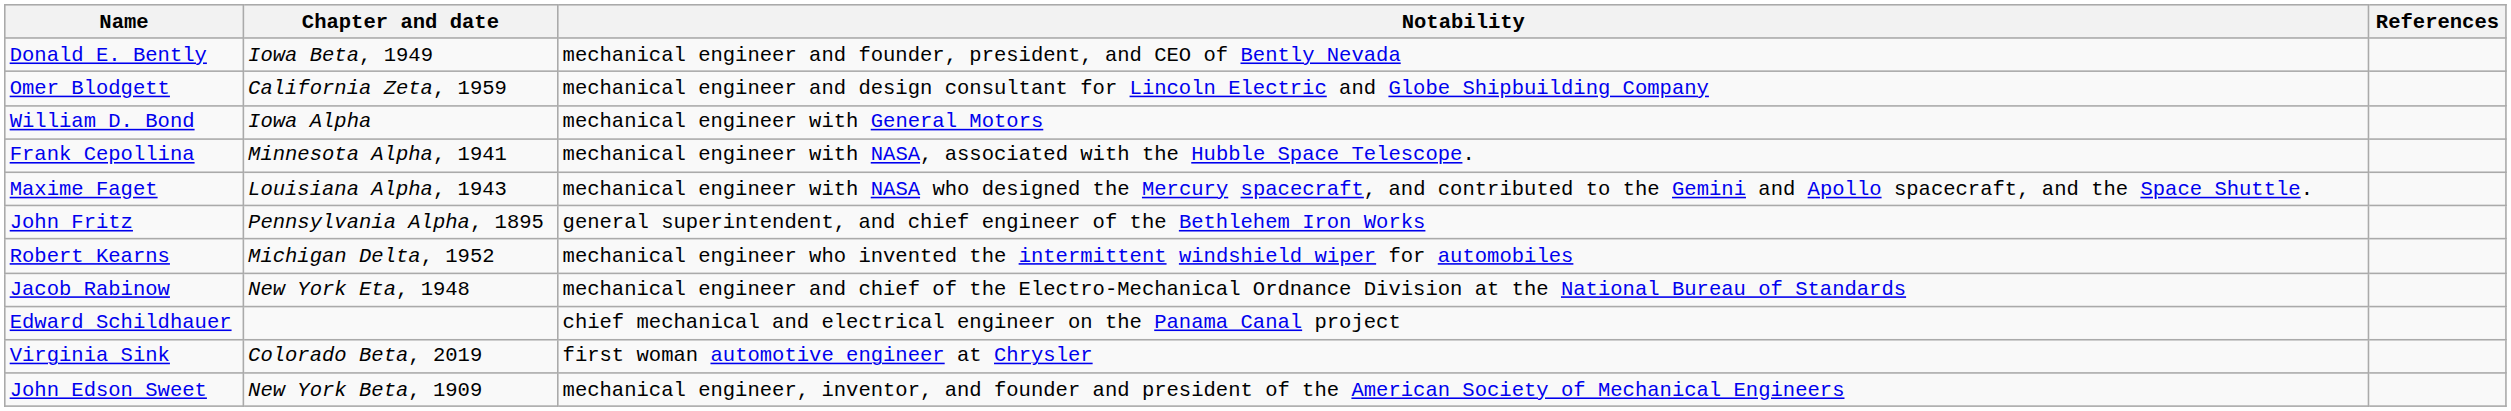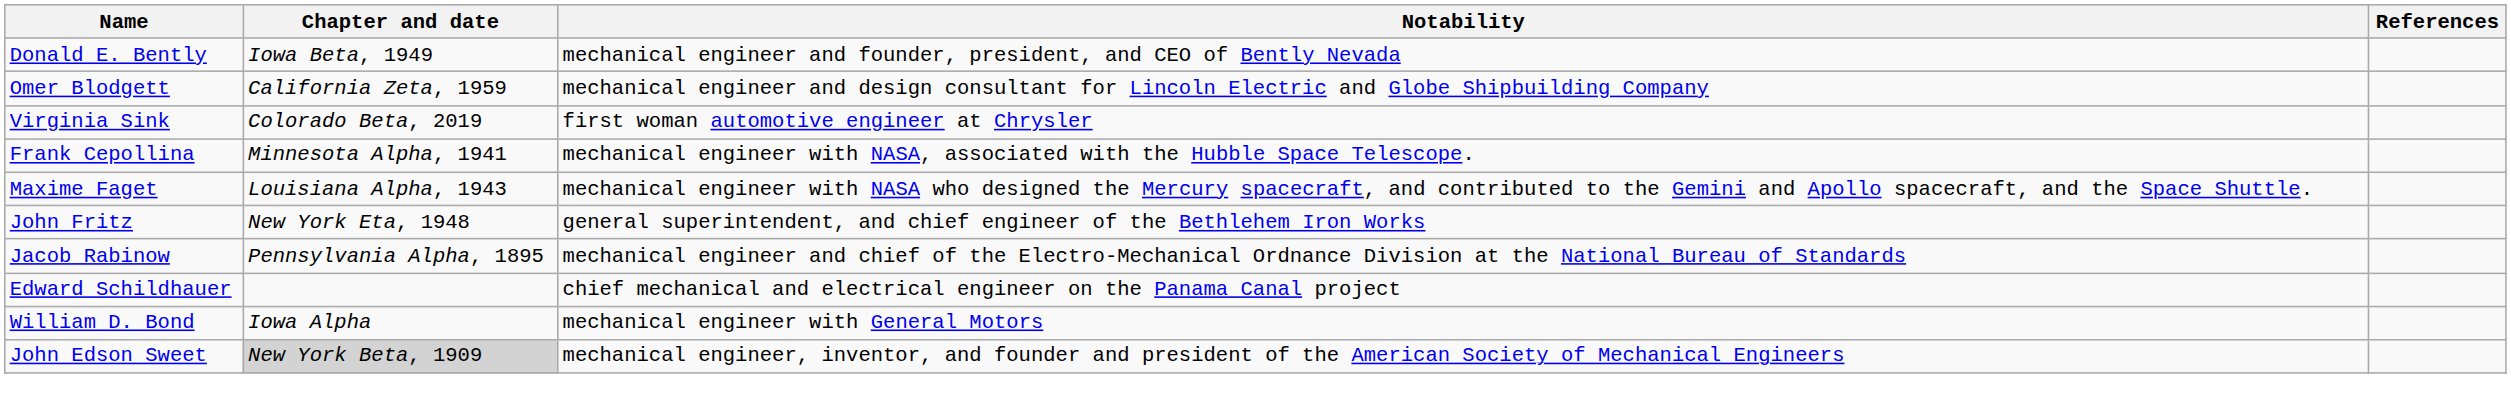rows swapped: William D. Bond <-> Virginia Sink
John Fritz | Chapter and date: Pennsylvania Alpha, 1895 -> New York Eta, 1948
- row: Robert Kearns | Michigan Delta, 1952 | mechanical engineer who invented the intermittent windshield wiper for automobiles
Jacob Rabinow | Chapter and date: New York Eta, 1948 -> Pennsylvania Alpha, 1895
John Edson Sweet | Chapter and date: no background -> lightgrey background
